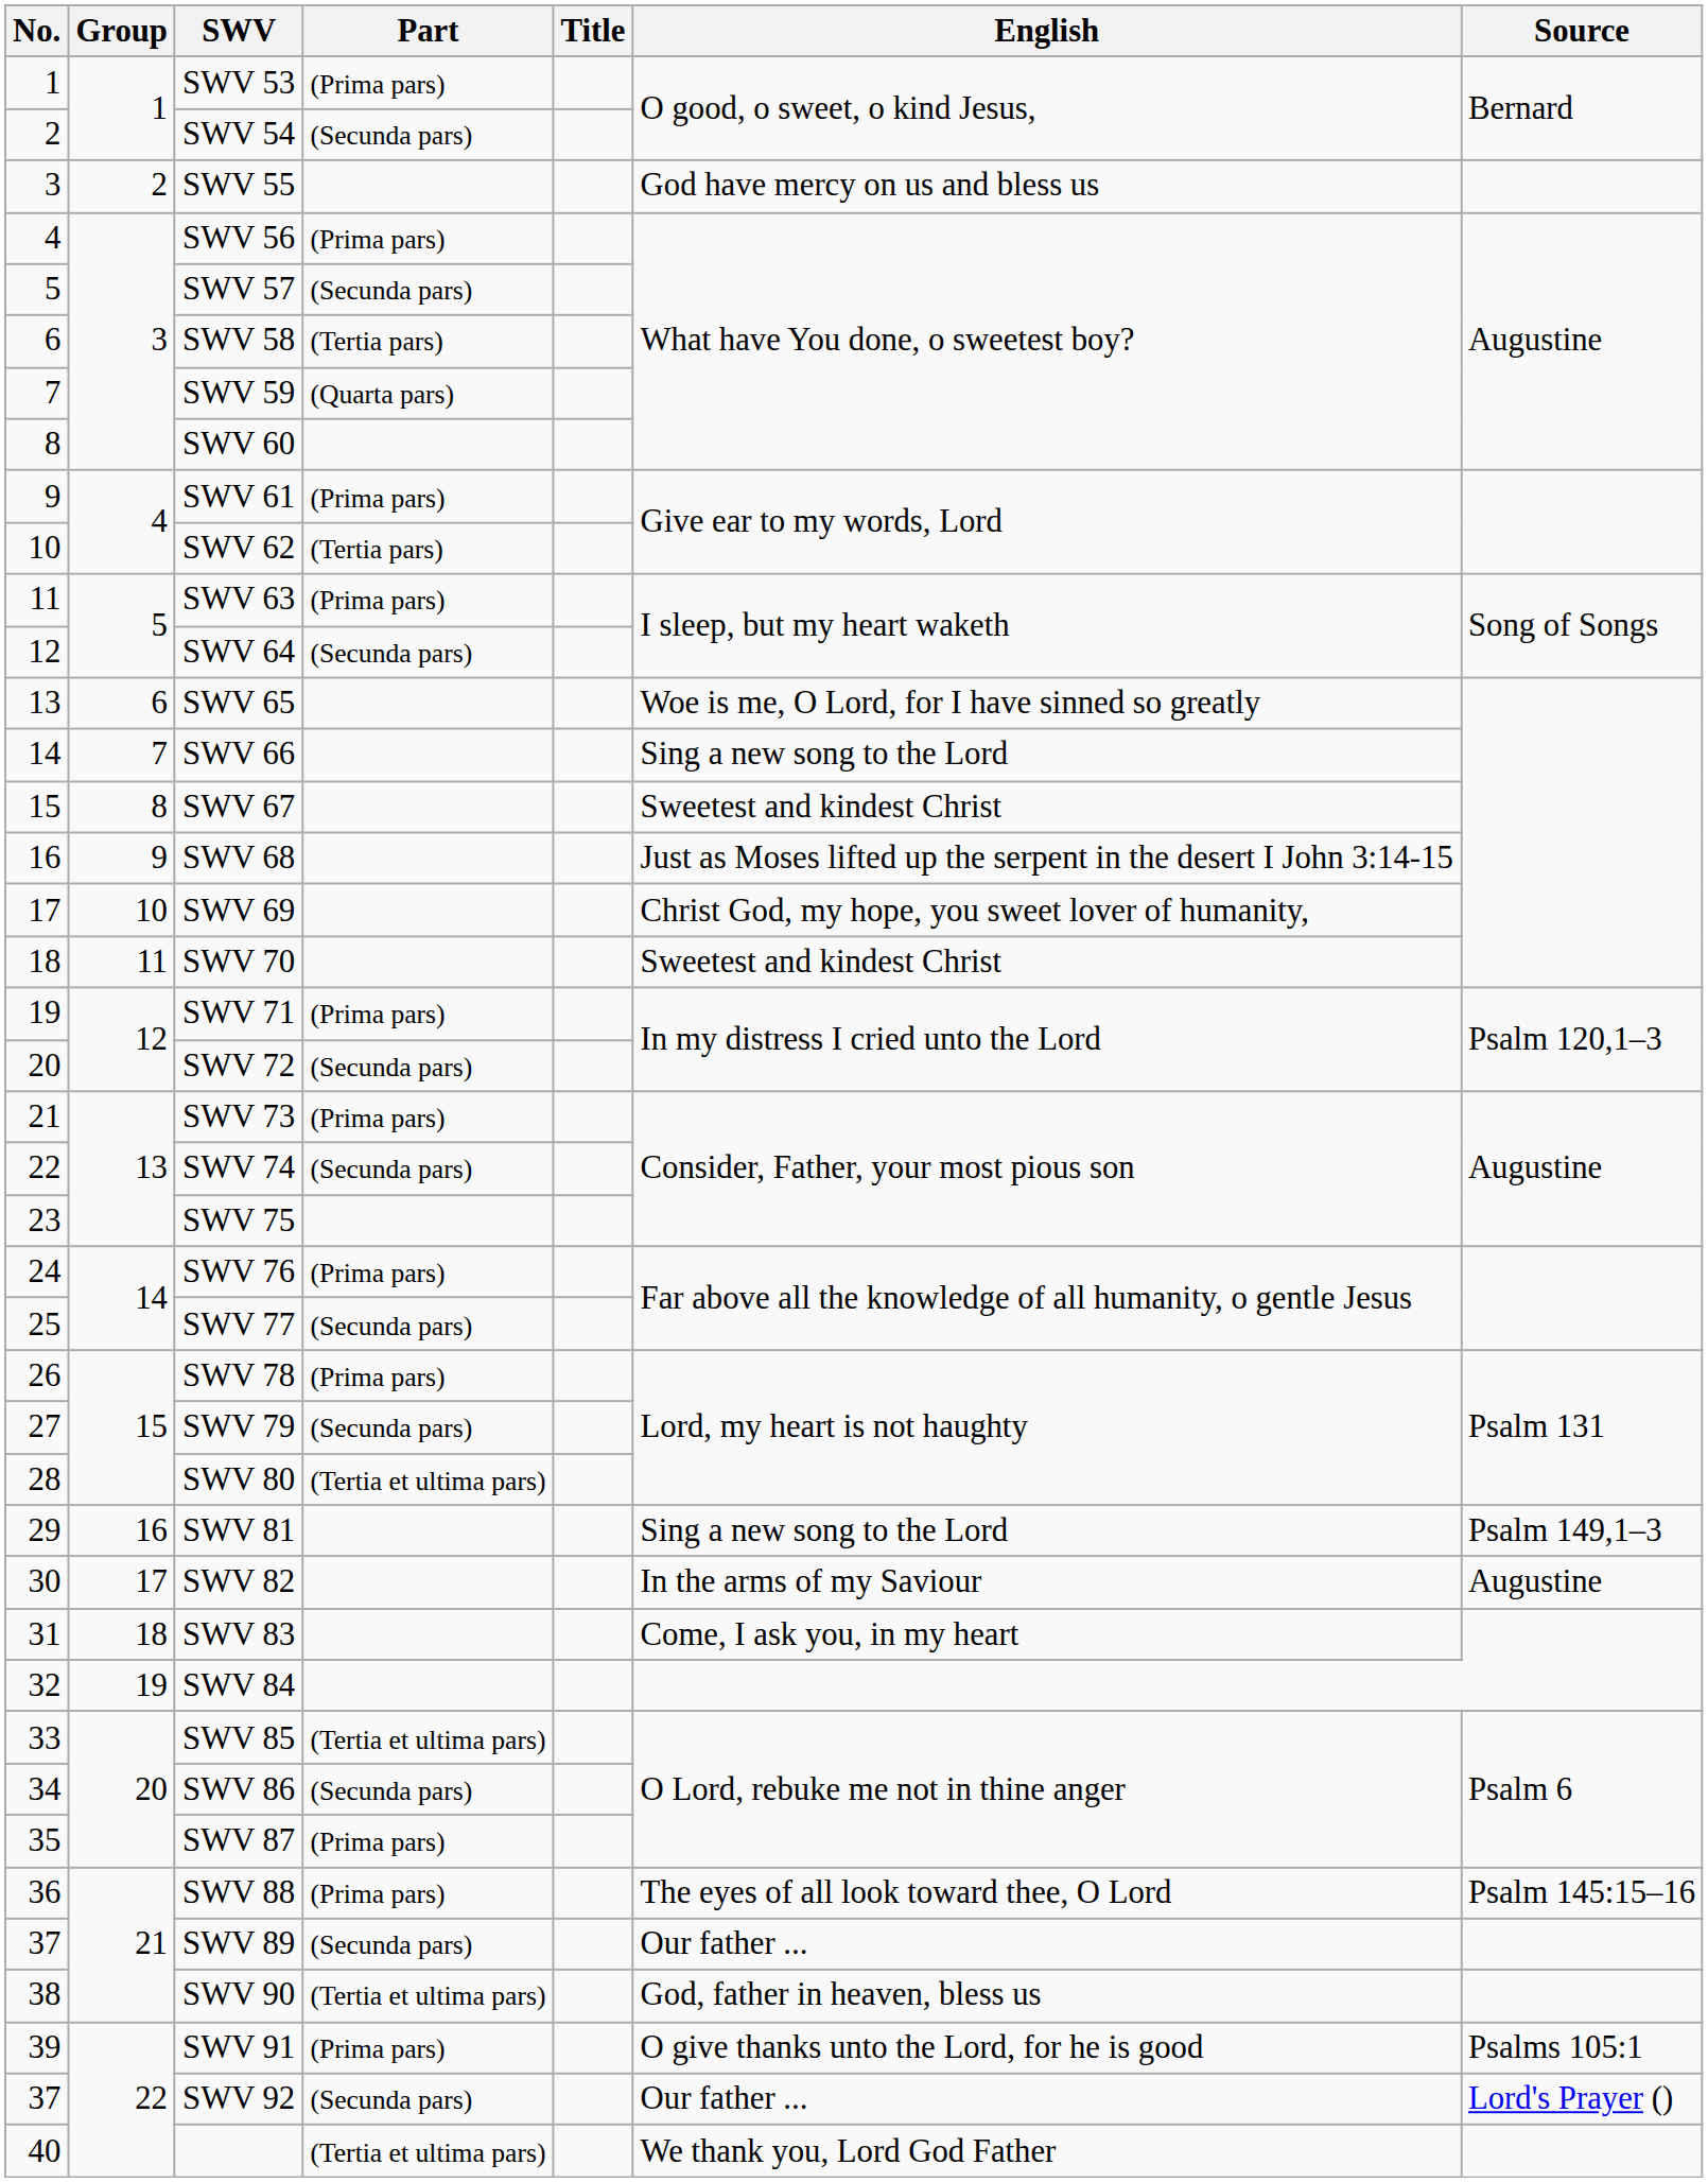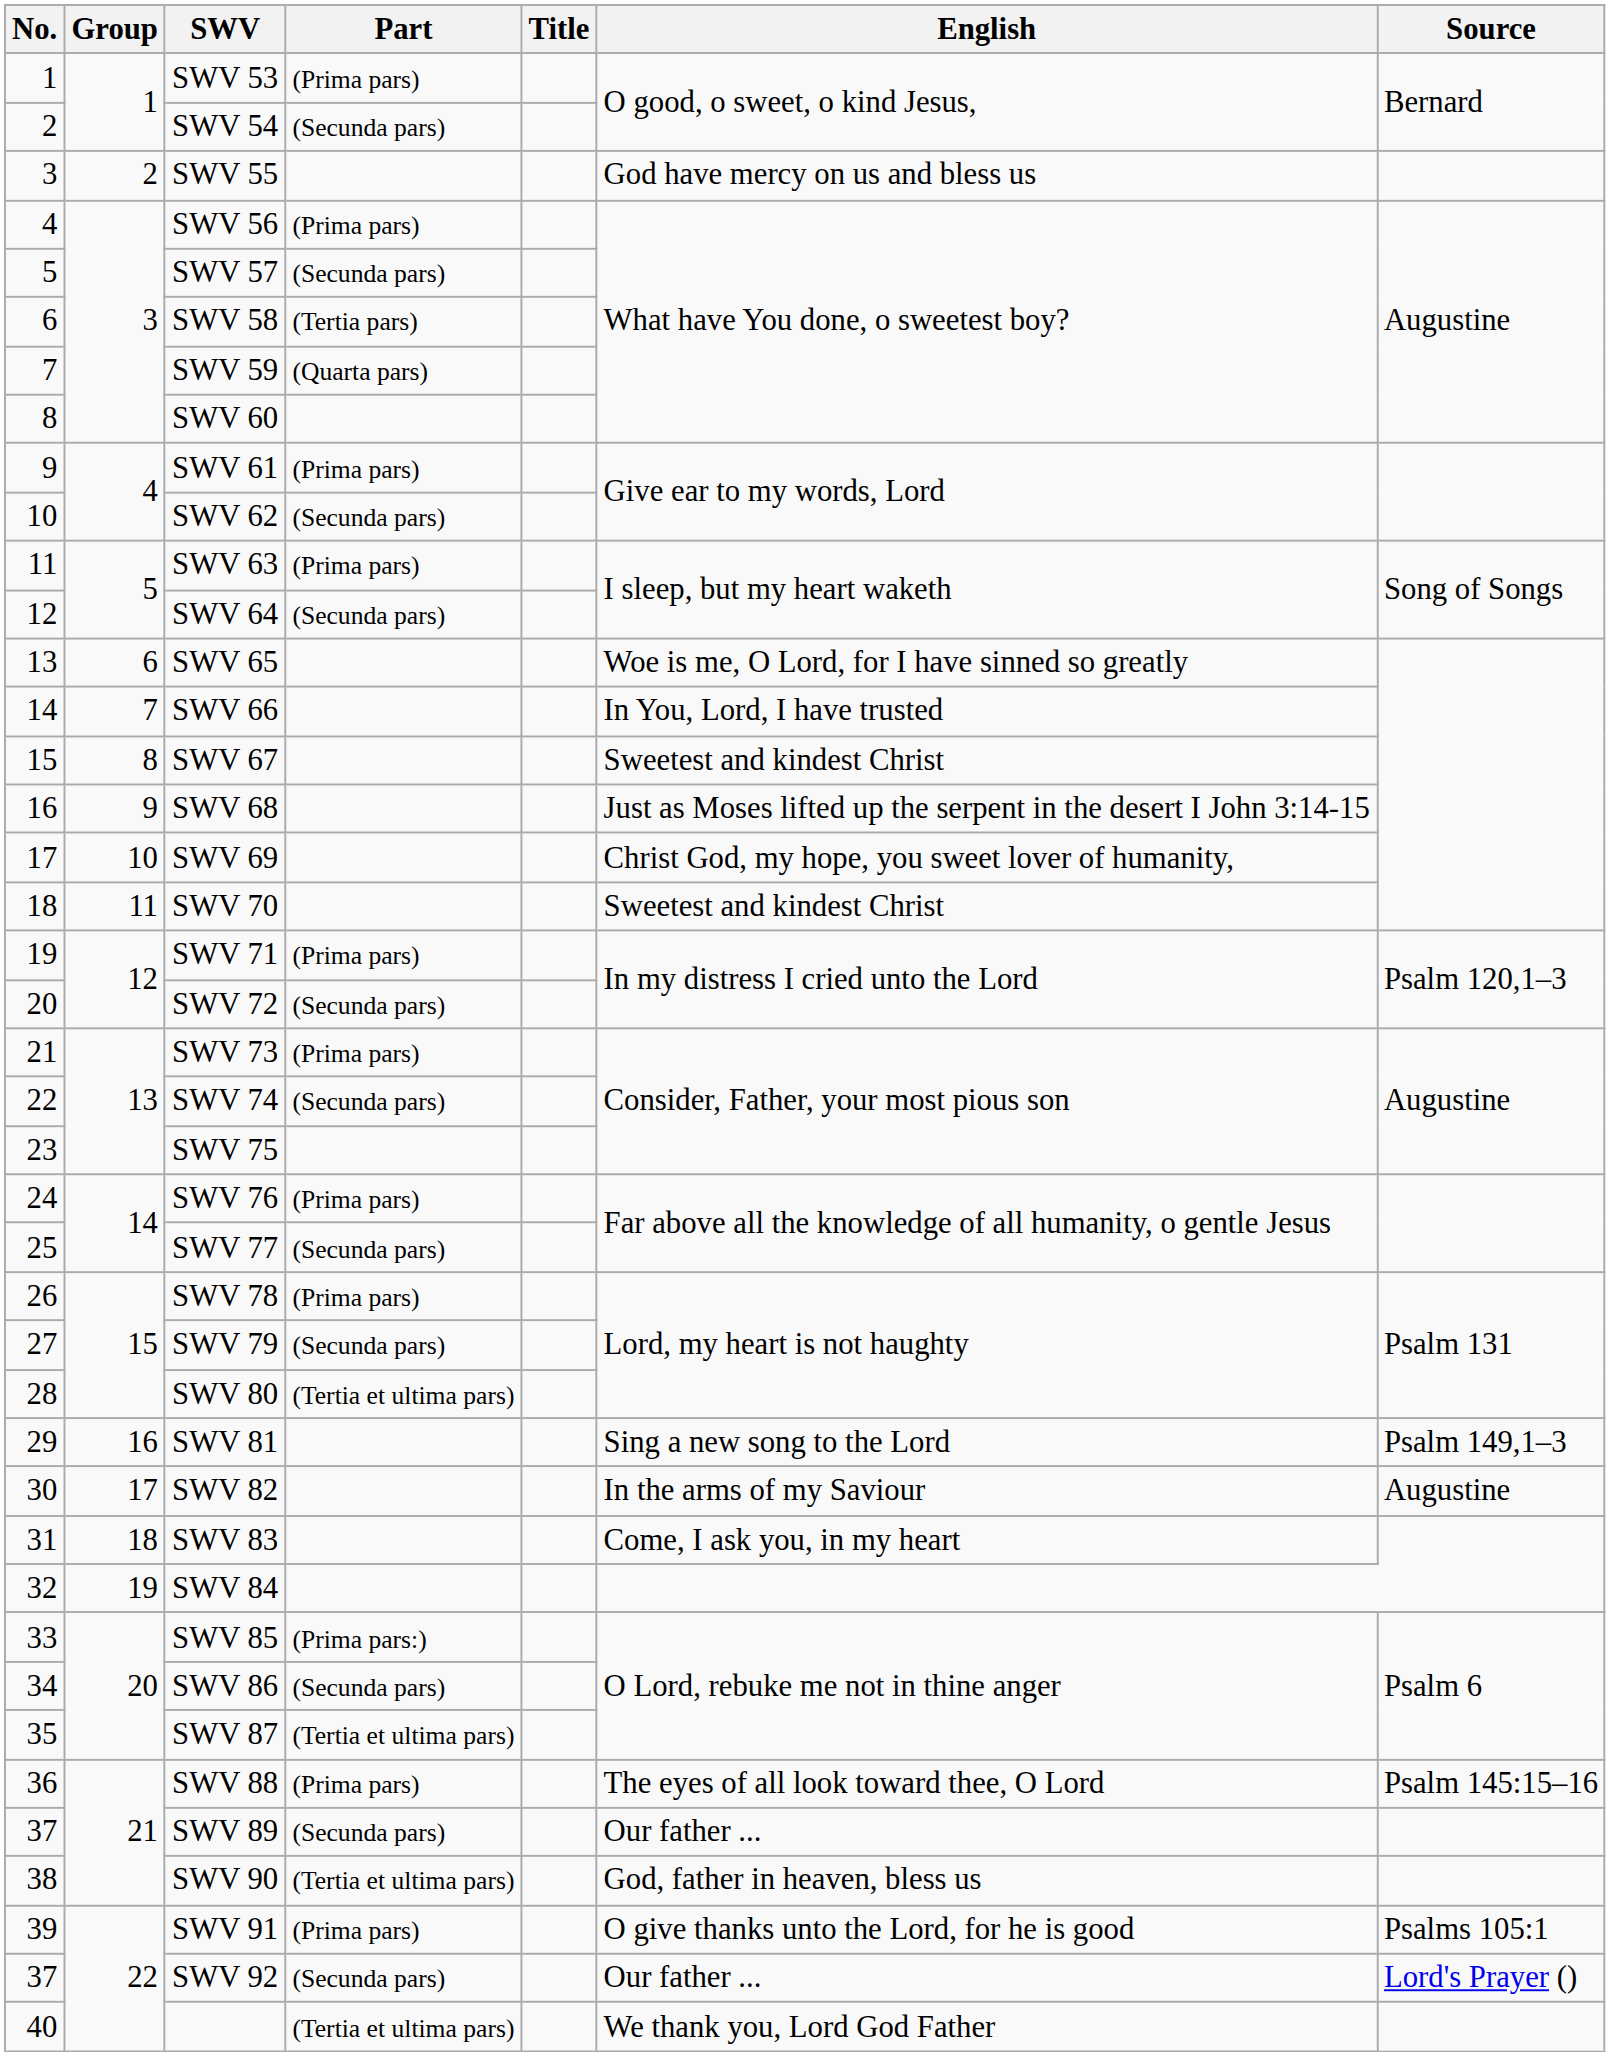SWV 62 | Part: (Tertia pars) -> (Secunda pars)
SWV 66 | English: Sing a new song to the Lord -> In You, Lord, I have trusted
SWV 85 | Part: (Tertia et ultima pars) -> (Prima pars:)
SWV 87 | Part: (Prima pars) -> (Tertia et ultima pars)
